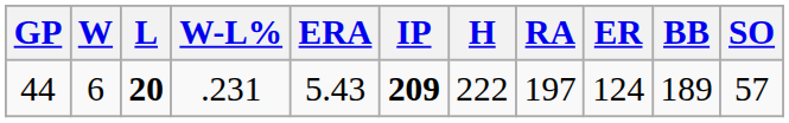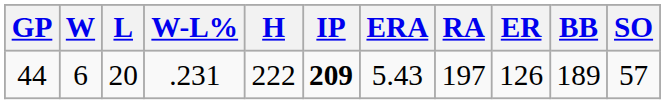columns swapped: ERA <-> H
44 | L: bold -> normal
44 | ER: 124 -> 126
